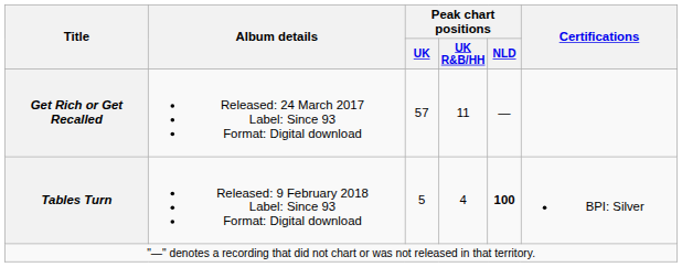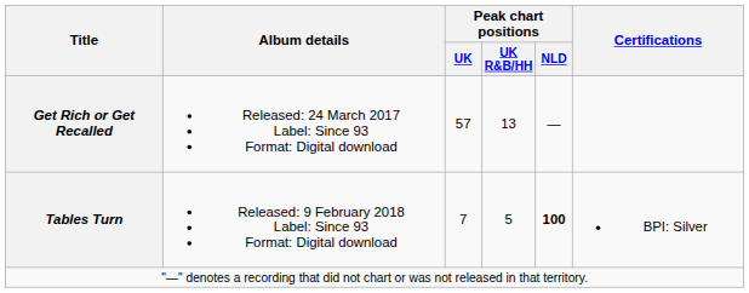Get Rich or Get Recalled | Peak chart positions / UK R&B/HH: 11 -> 13
Tables Turn | Peak chart positions / UK: 5 -> 7
Tables Turn | Peak chart positions / UK R&B/HH: 4 -> 5
